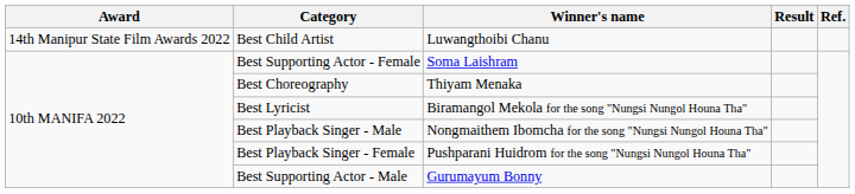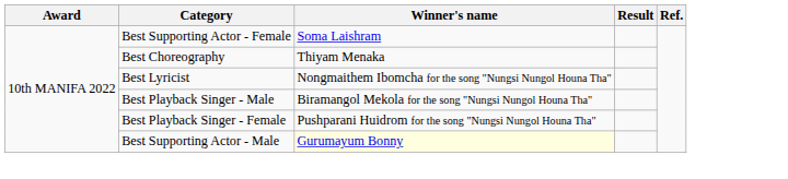- row: 14th Manipur State Film Awards 2022 | Best Child Artist | Luwangthoibi Chanu
Best Lyricist | Winner's name: Biramangol Mekola for the song "Nungsi Nungol Houna Tha" -> Nongmaithem Ibomcha for the song "Nungsi Nungol Houna Tha"
Best Playback Singer - Male | Winner's name: Nongmaithem Ibomcha for the song "Nungsi Nungol Houna Tha" -> Biramangol Mekola for the song "Nungsi Nungol Houna Tha"
Best Supporting Actor - Male | Winner's name: no background -> lightyellow background
